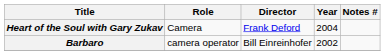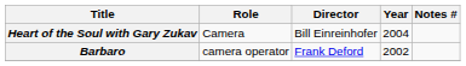Heart of the Soul with Gary Zukav | Director: Frank Deford -> Bill Einreinhofer
Barbaro | Director: Bill Einreinhofer -> Frank Deford
